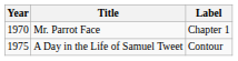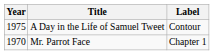rows swapped: Mr. Parrot Face <-> A Day in the Life of Samuel Tweet
